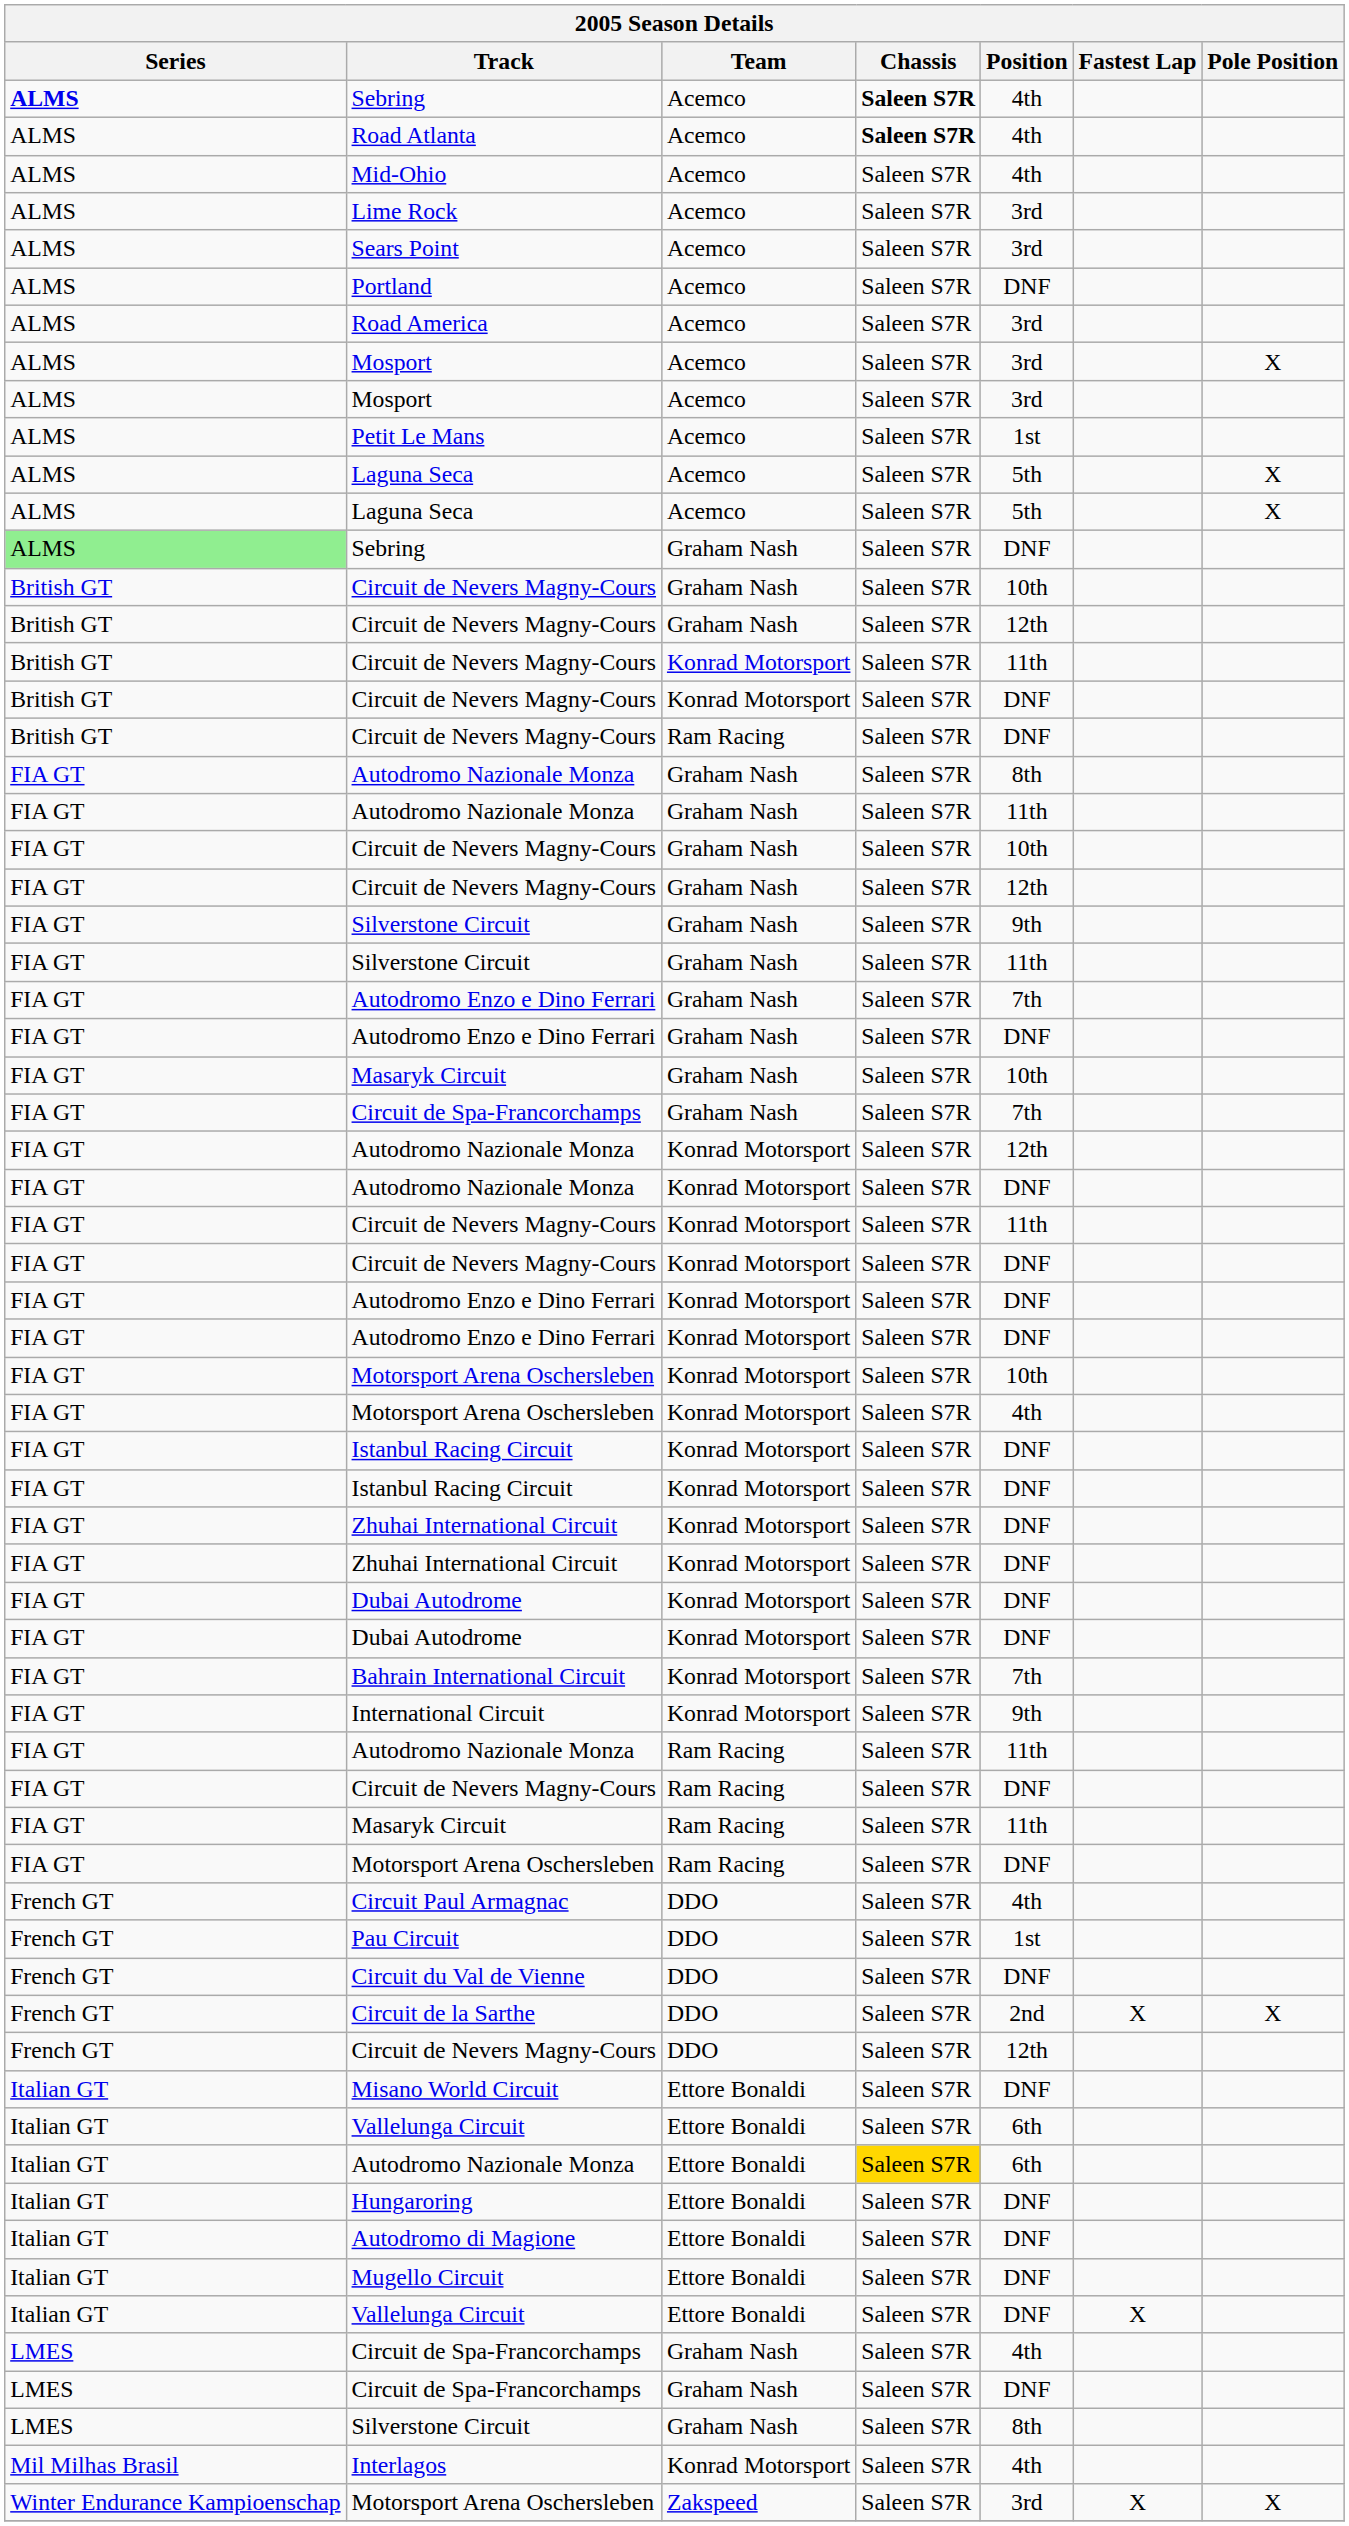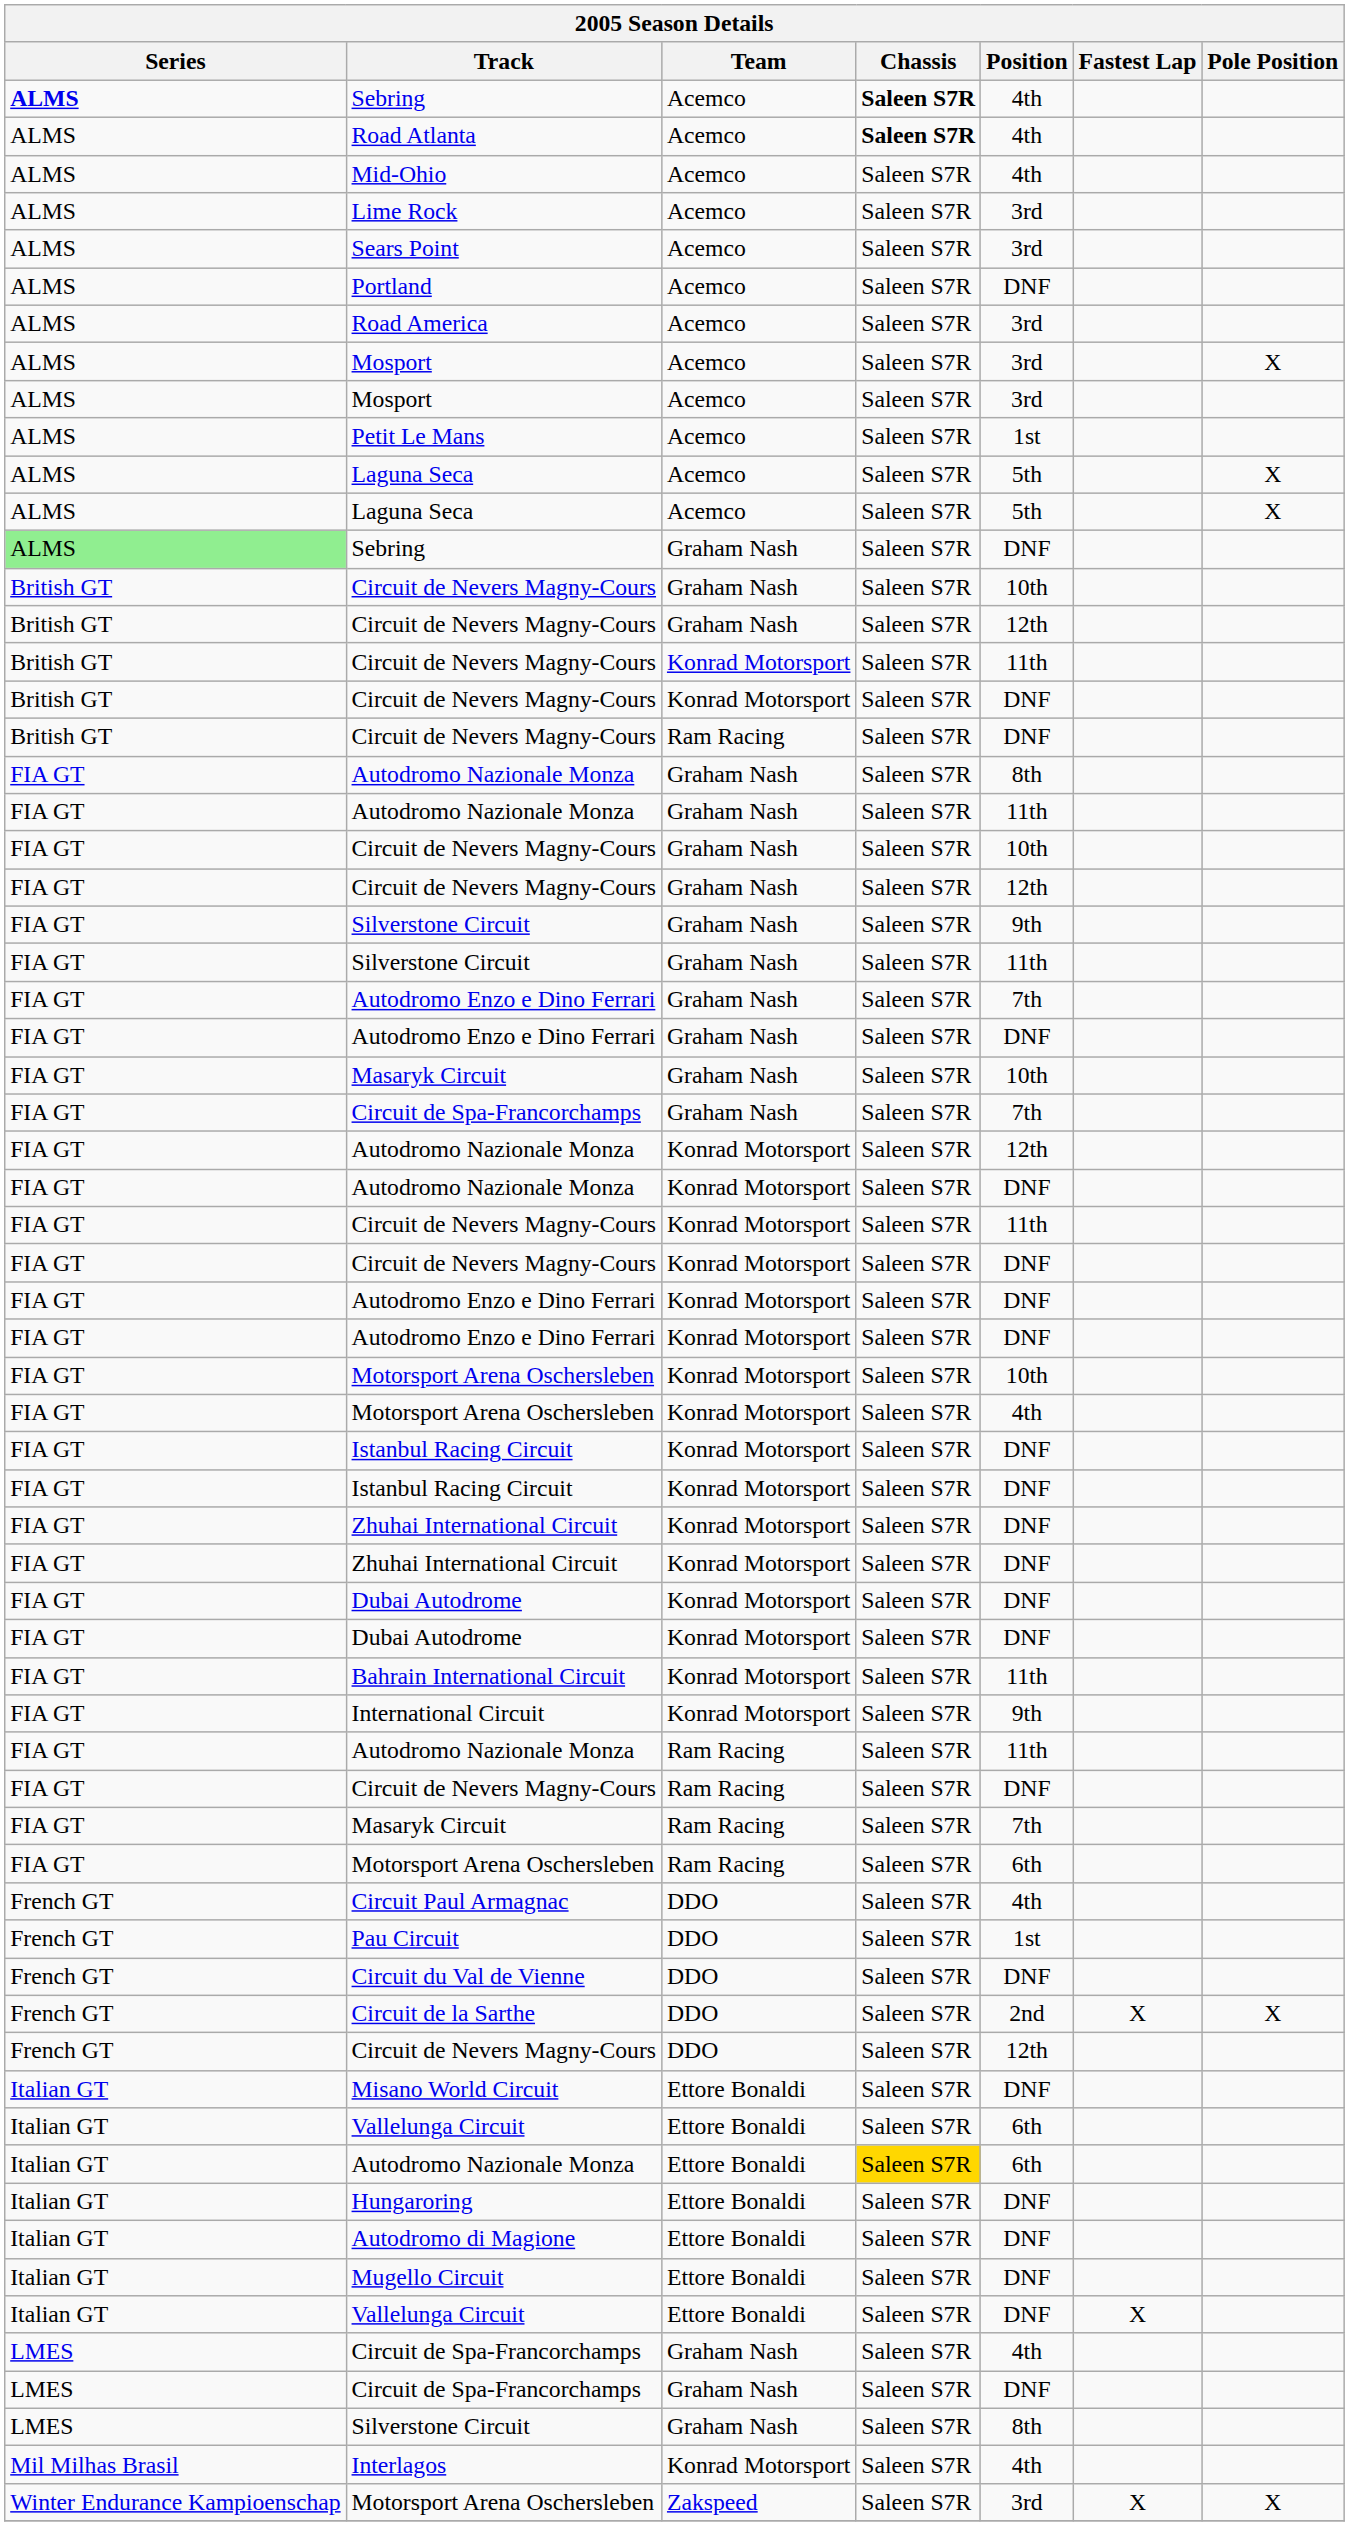Bahrain International Circuit | Position: 7th -> 11th
Masaryk Circuit / Ram Racing | Position: 11th -> 7th
Motorsport Arena Oschersleben / Ram Racing | Position: DNF -> 6th
